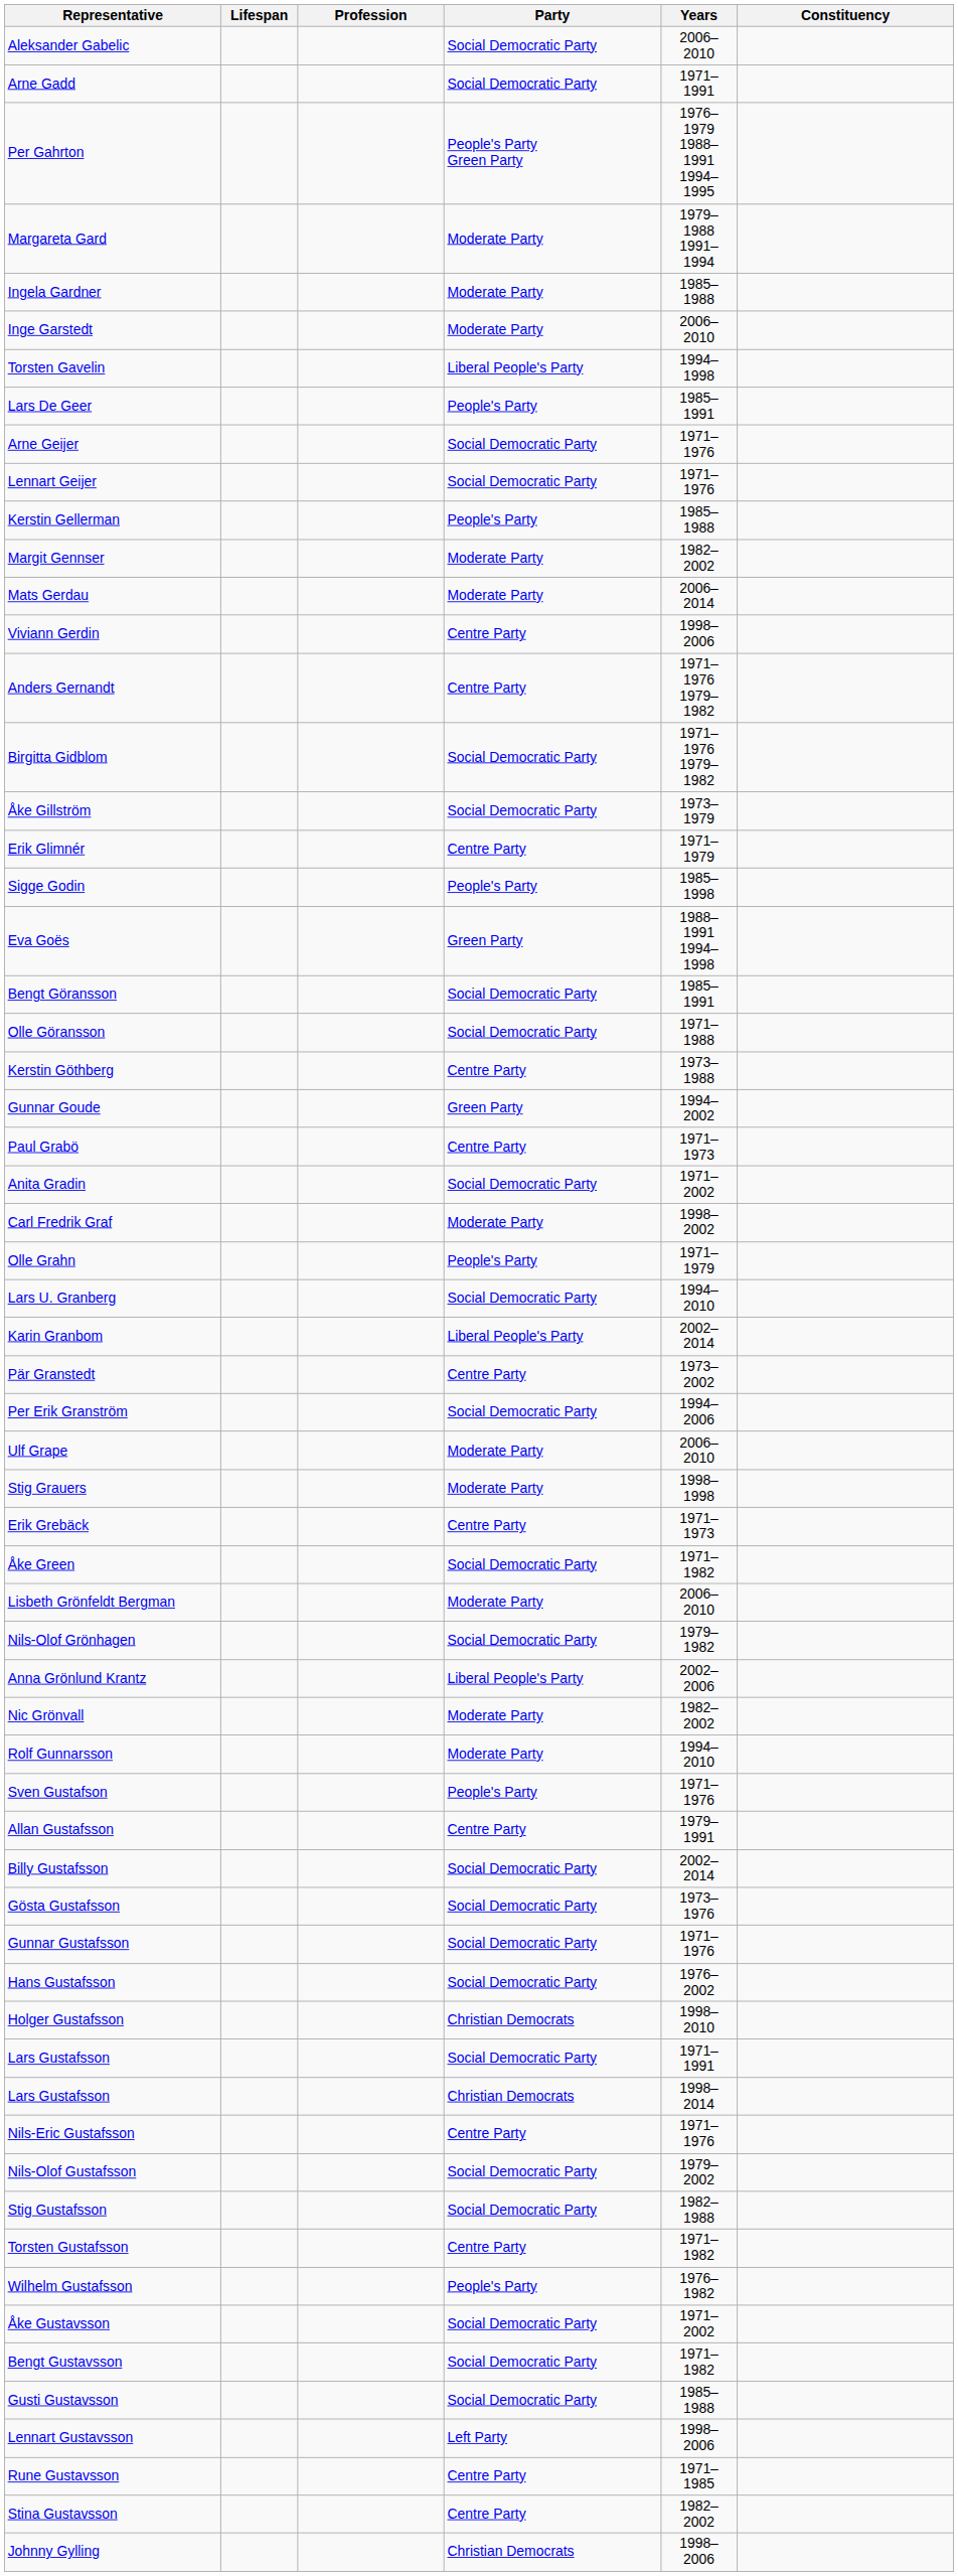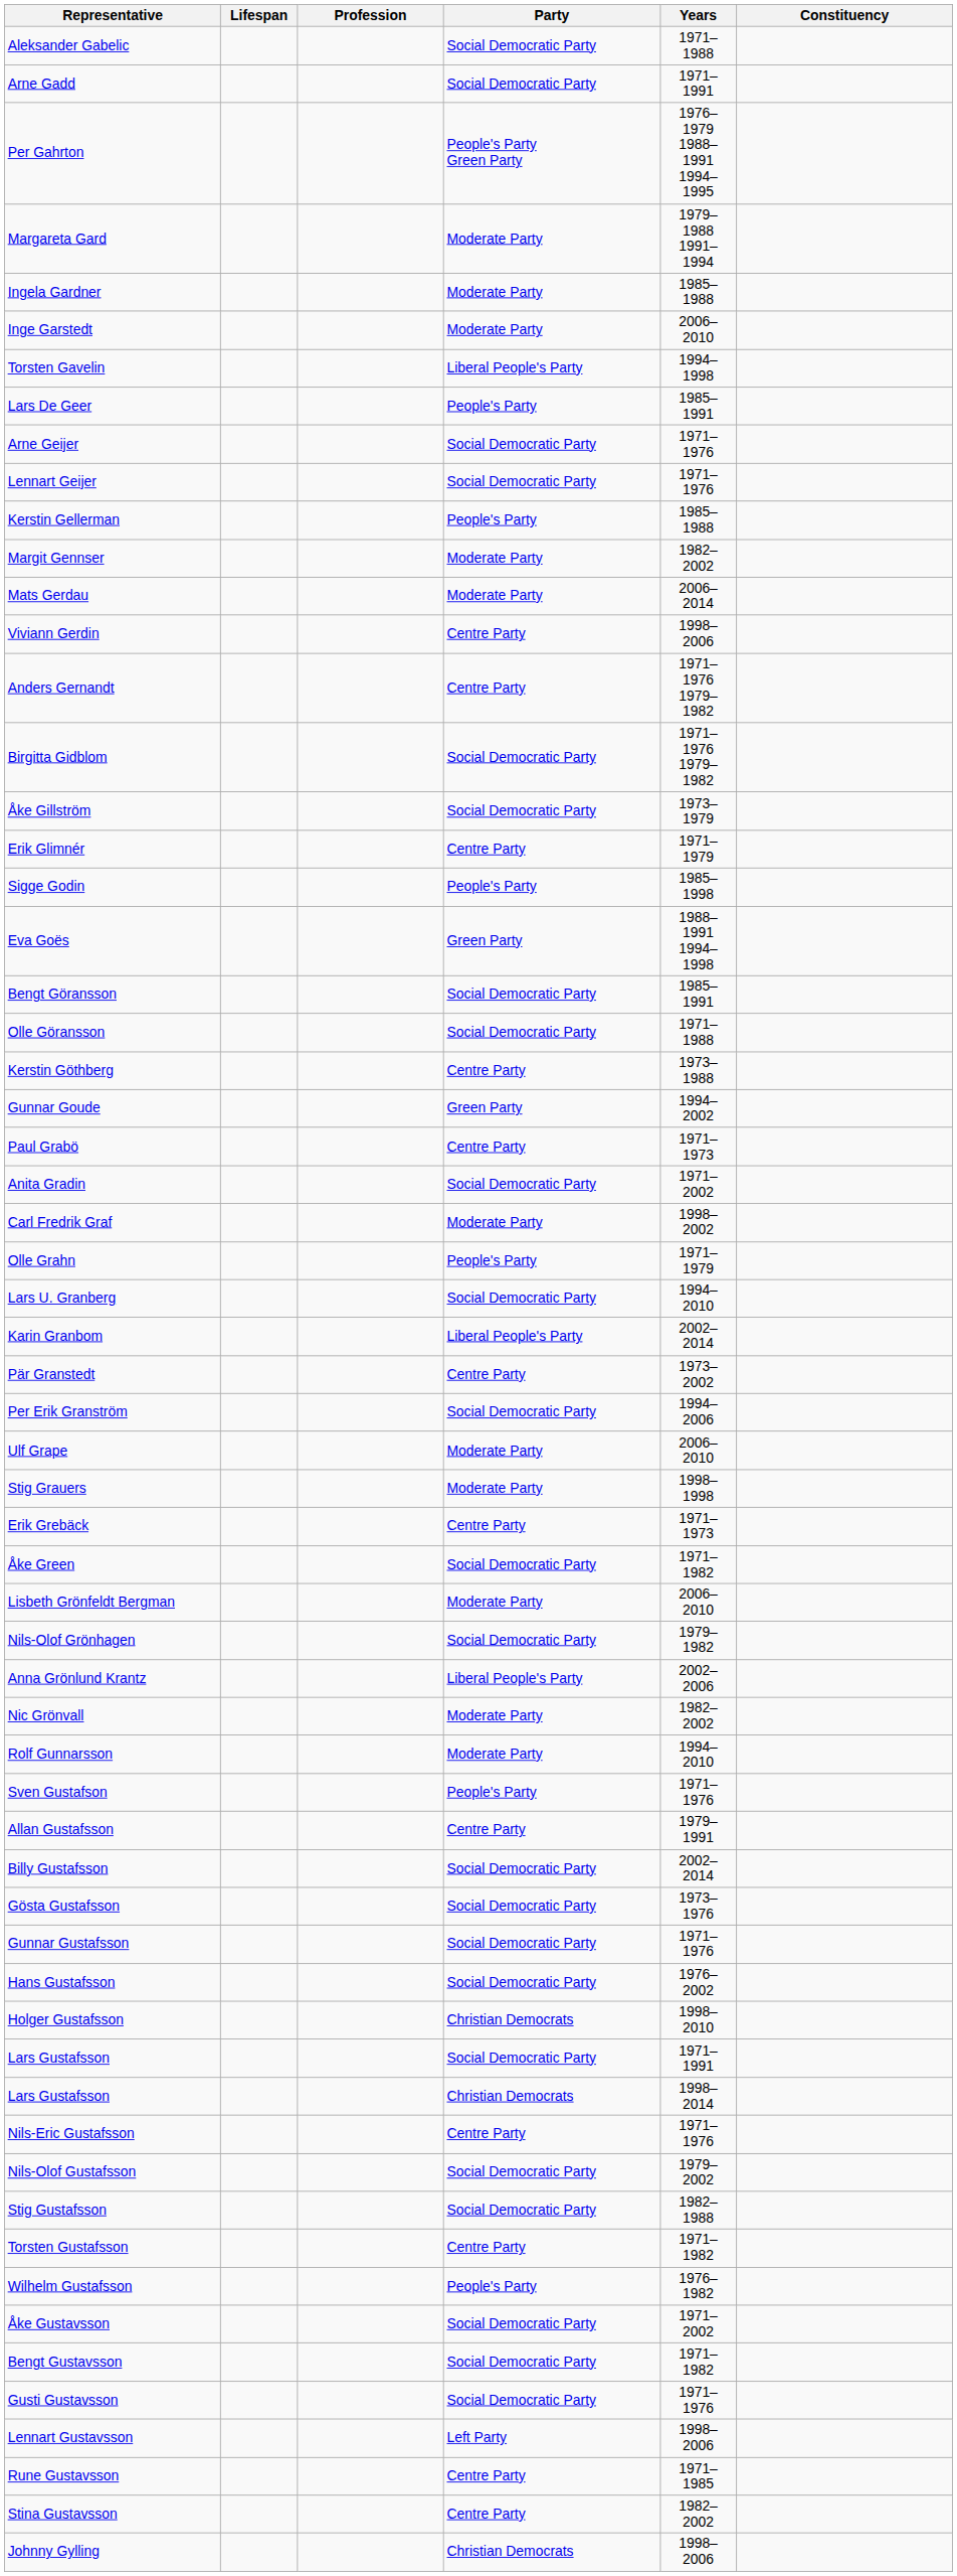Aleksander Gabelic | Years: 2006–2010 -> 1971–1988
Gusti Gustavsson | Years: 1985–1988 -> 1971–1976
